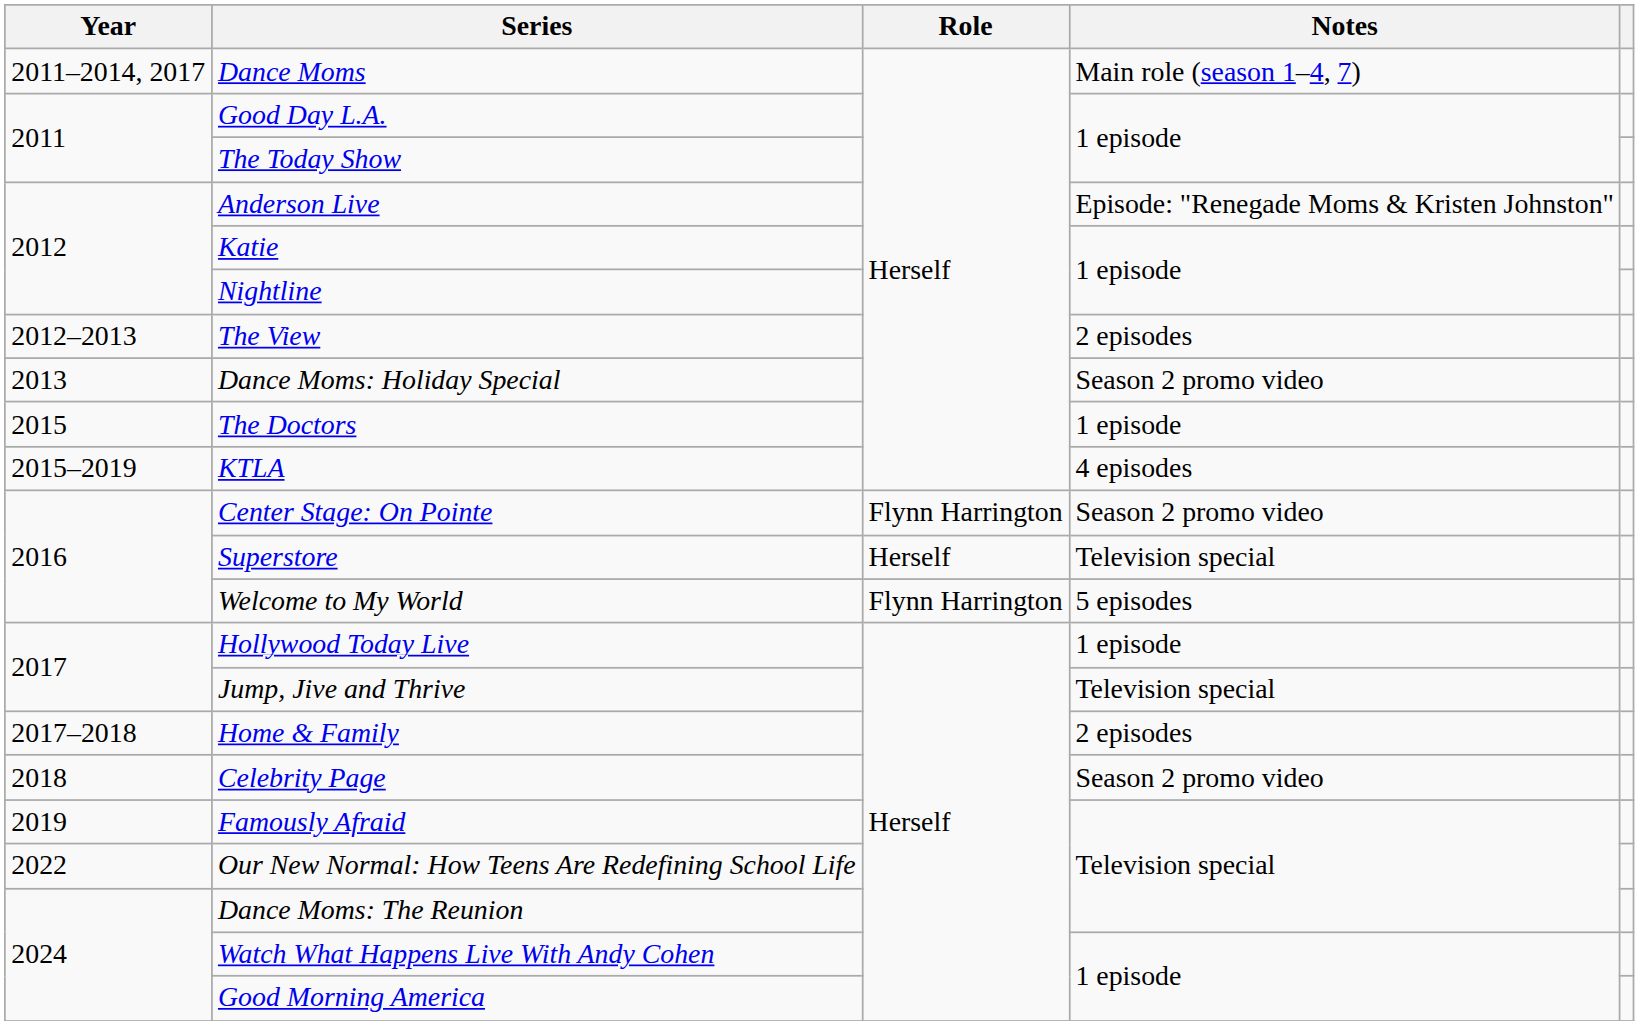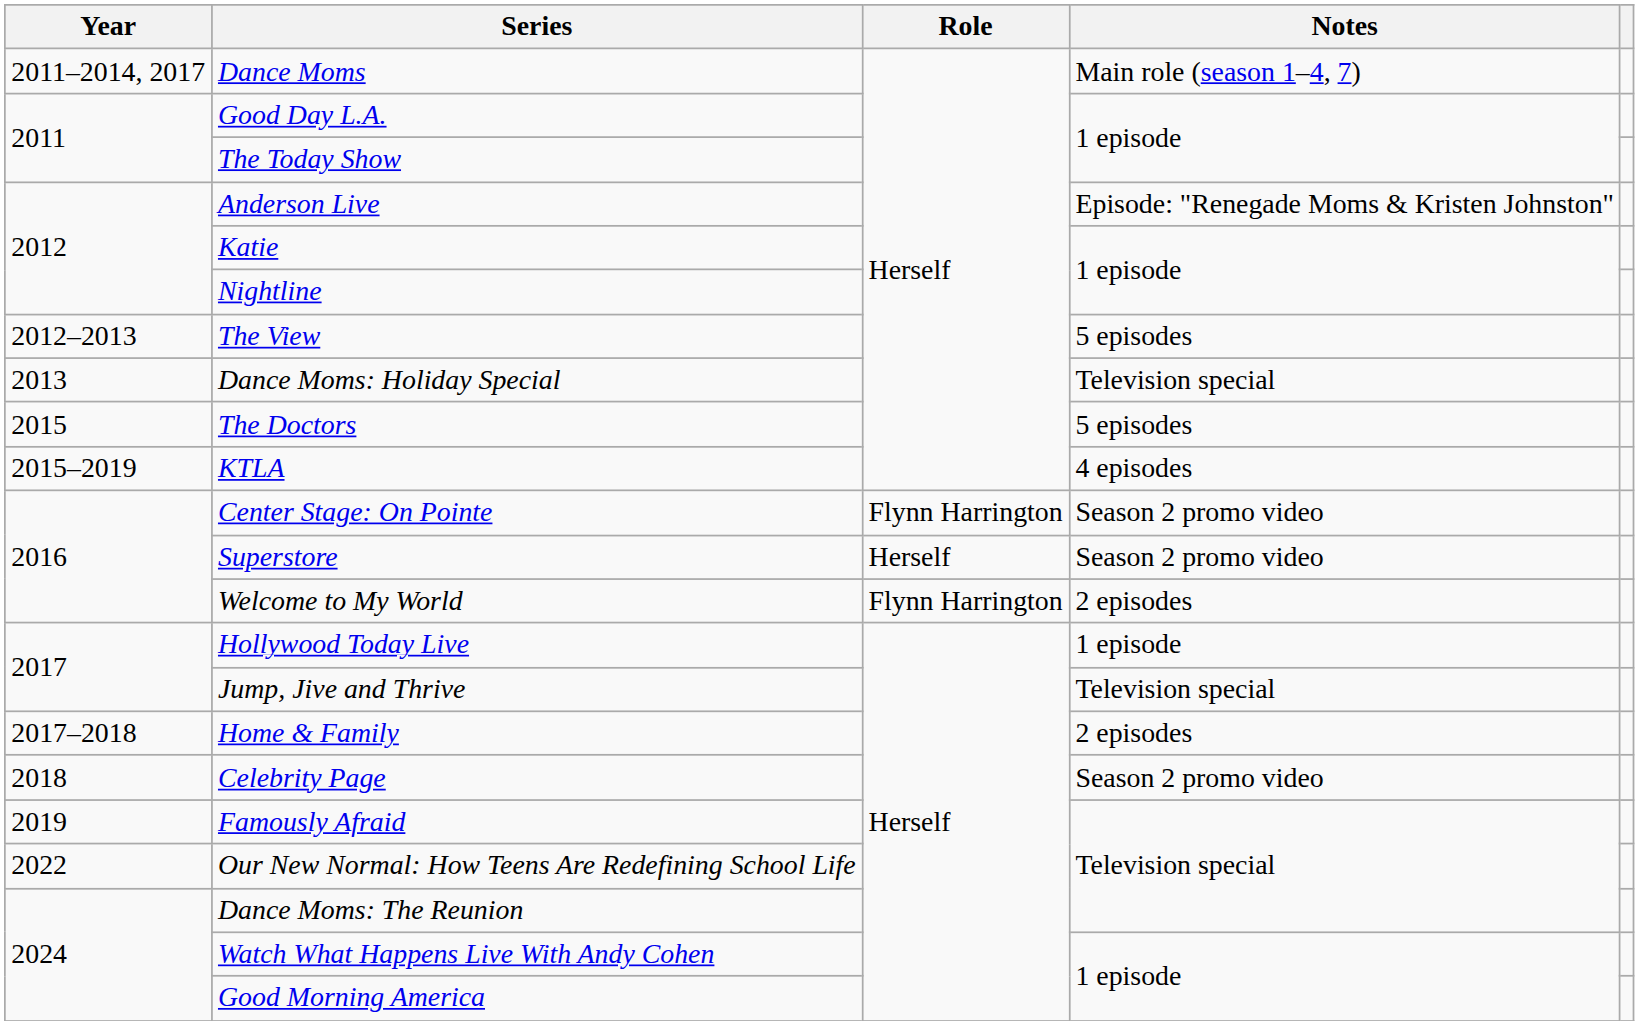The View | Notes: 2 episodes -> 5 episodes
Dance Moms: Holiday Special | Notes: Season 2 promo video -> Television special
The Doctors | Notes: 1 episode -> 5 episodes
Superstore | Notes: Television special -> Season 2 promo video
Welcome to My World | Notes: 5 episodes -> 2 episodes
